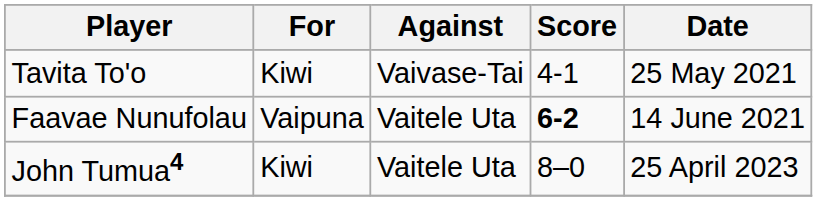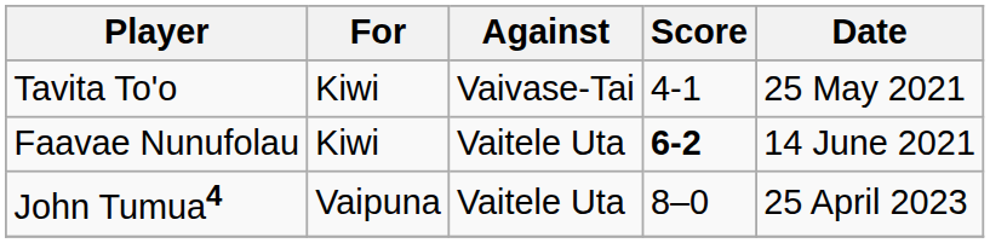Faavae Nunufolau | For: Vaipuna -> Kiwi
John Tumua4 | For: Kiwi -> Vaipuna
